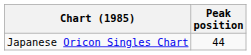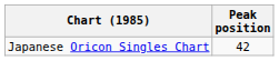Japanese Oricon Singles Chart | Peak position: 44 -> 42
